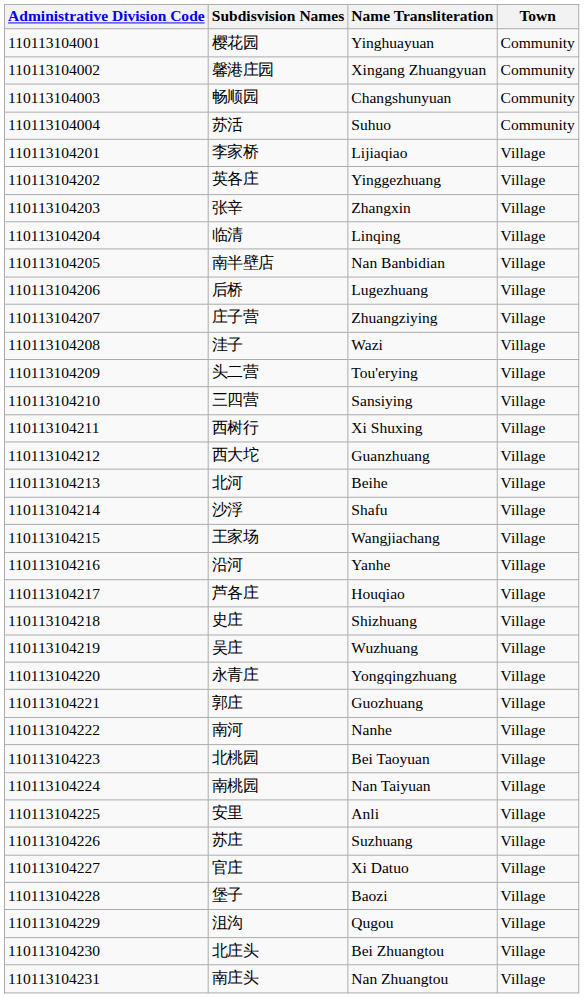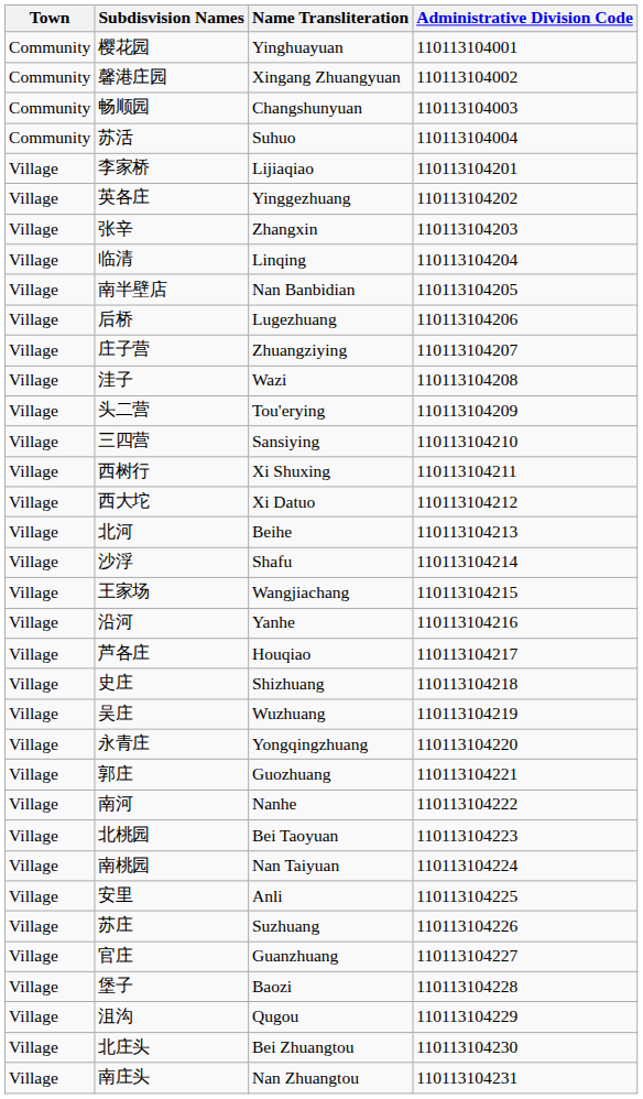columns swapped: Administrative Division Code <-> Town
西大坨 | Name Transliteration: Guanzhuang -> Xi Datuo
官庄 | Name Transliteration: Xi Datuo -> Guanzhuang
